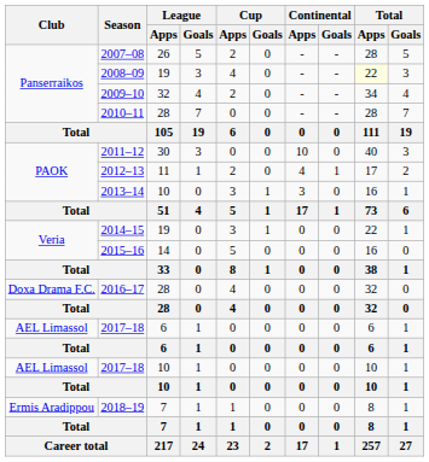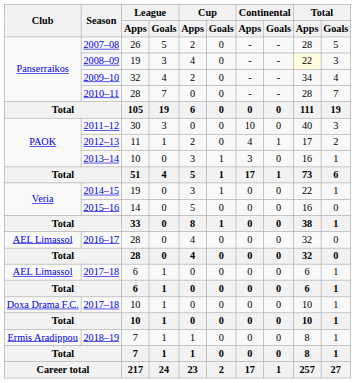2016–17 | Club: Doxa Drama F.C. -> AEL Limassol
2017–18 / 10 | Club: AEL Limassol -> Doxa Drama F.C.
